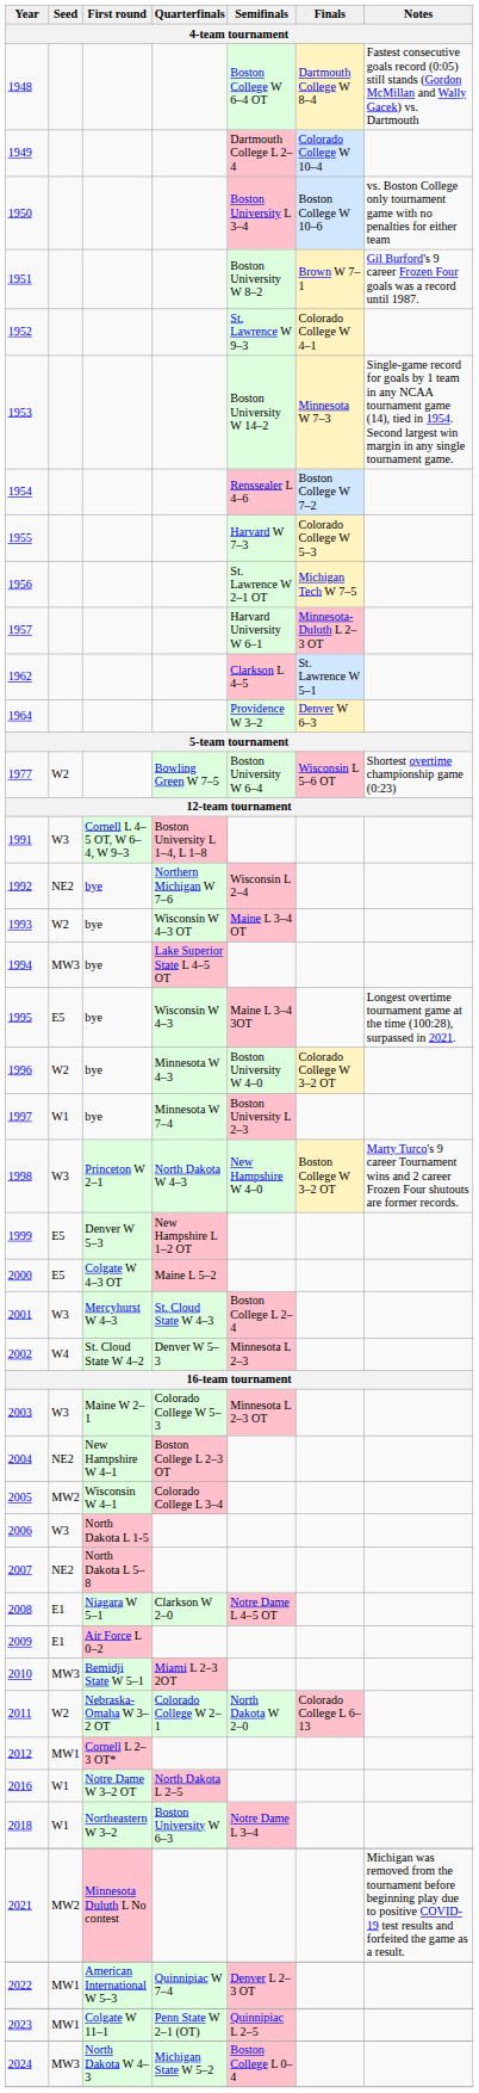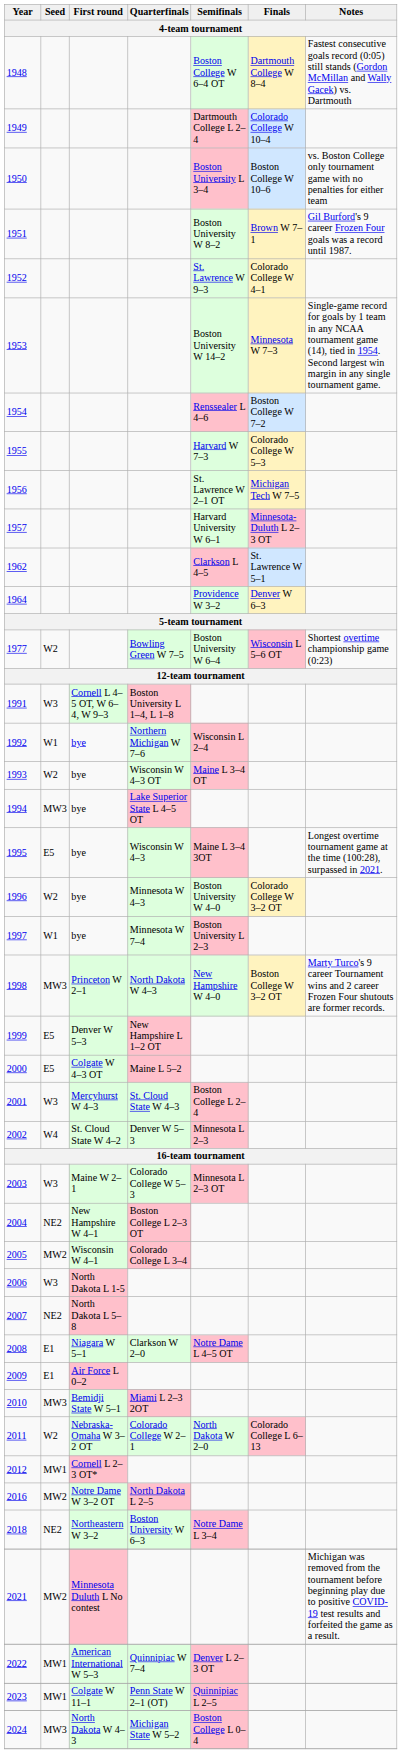1992 | Seed: NE2 -> W1
1998 | Seed: W3 -> MW3
2016 | Seed: W1 -> MW2
2018 | Seed: W1 -> NE2
